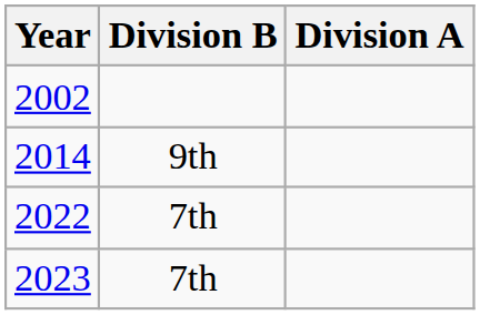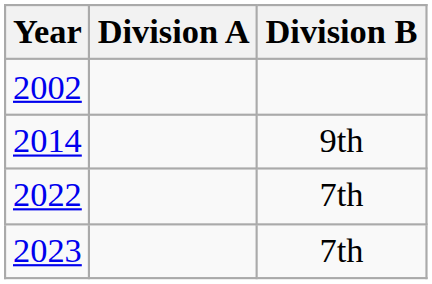columns swapped: Division A <-> Division B
